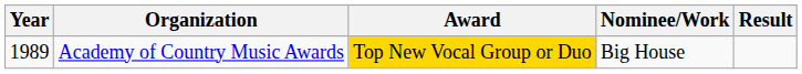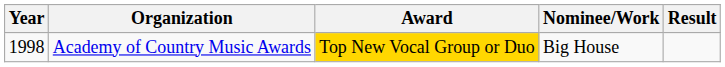Academy of Country Music Awards | Year: 1989 -> 1998
